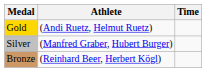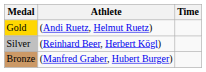Silver | Athlete: (Manfred Graber, Hubert Burger) -> (Reinhard Beer, Herbert Kögl)
Bronze | Athlete: (Reinhard Beer, Herbert Kögl) -> (Manfred Graber, Hubert Burger)
